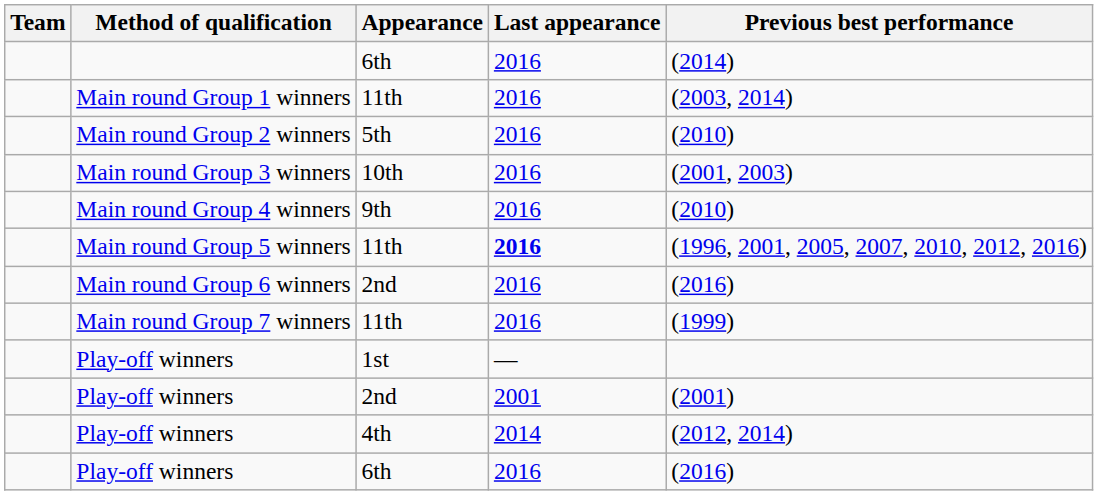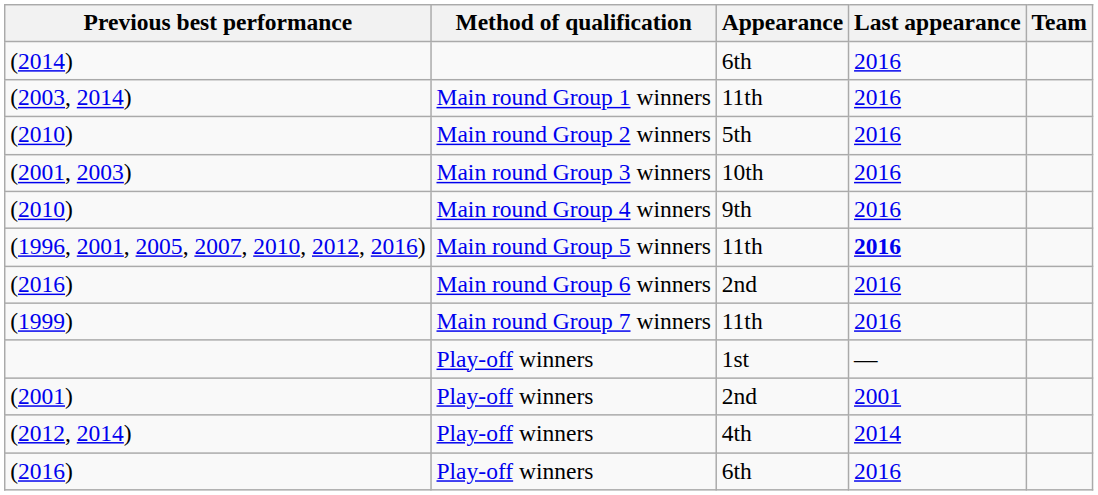columns swapped: Team <-> Previous best performance
